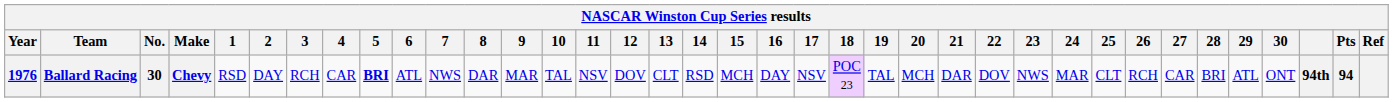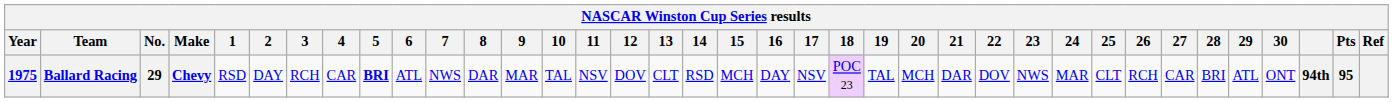Ballard Racing | Year: 1976 -> 1975
Ballard Racing | No.: 30 -> 29
Ballard Racing | Pts: 94 -> 95
